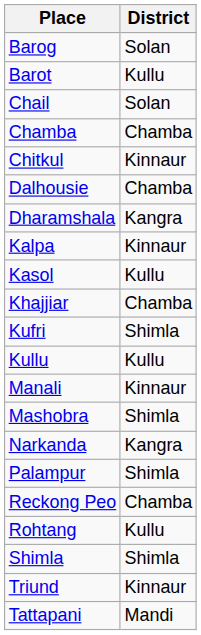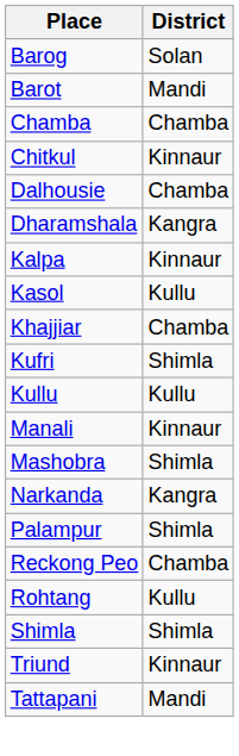Barot | District: Kullu -> Mandi
- row: Chail | Solan
